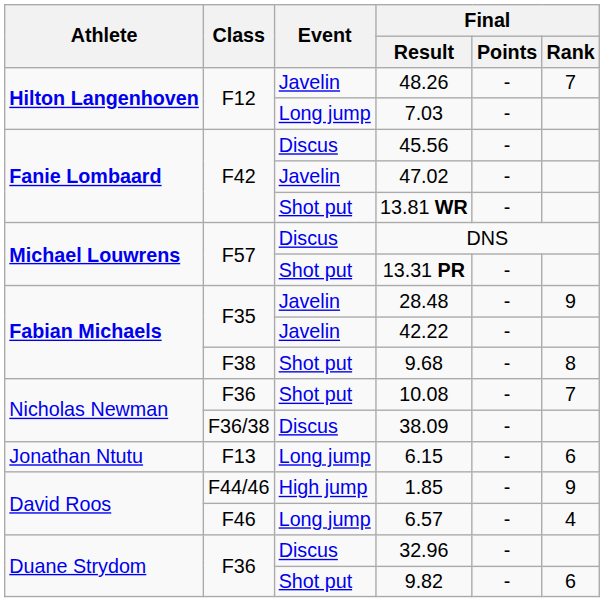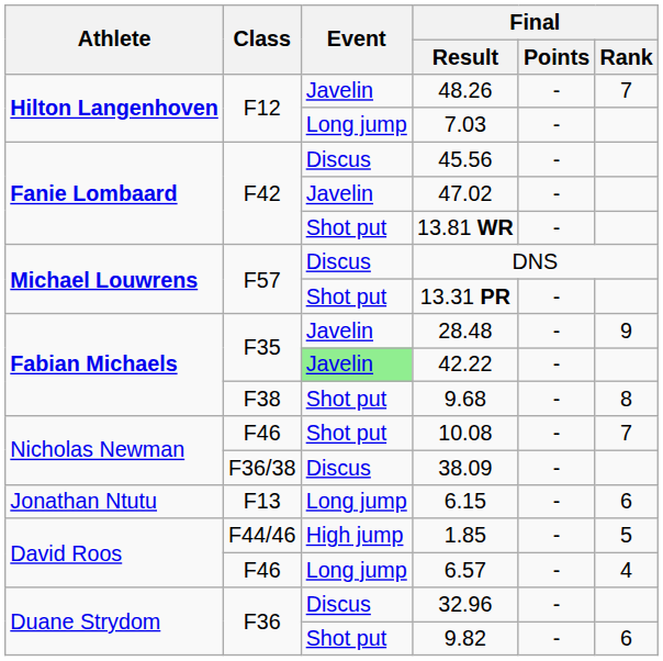42.22 | Event: no background -> lightgreen background
10.08 | Class: F36 -> F46
1.85 | Final / Rank: 9 -> 5
